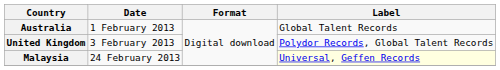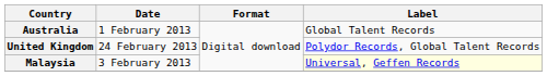United Kingdom | Date: 3 February 2013 -> 24 February 2013
Malaysia | Date: 24 February 2013 -> 3 February 2013
